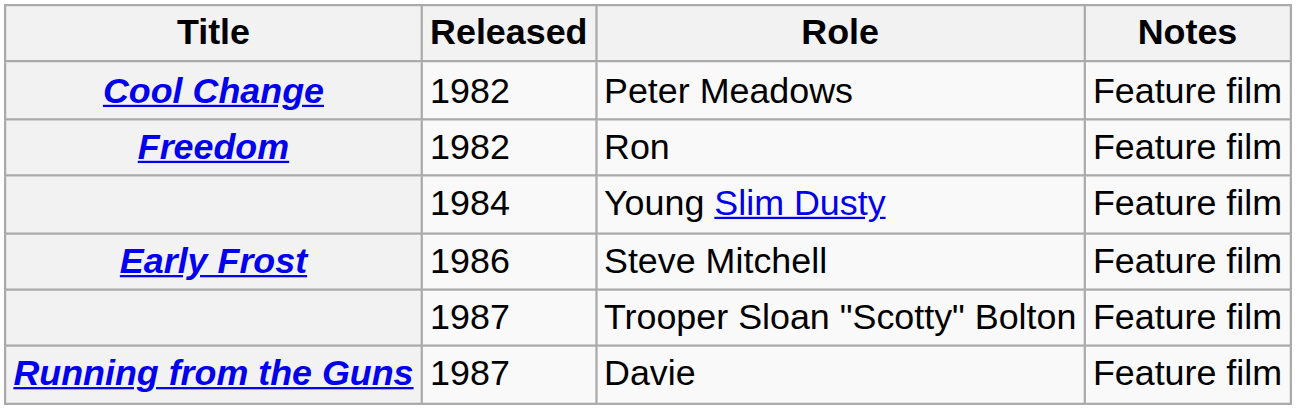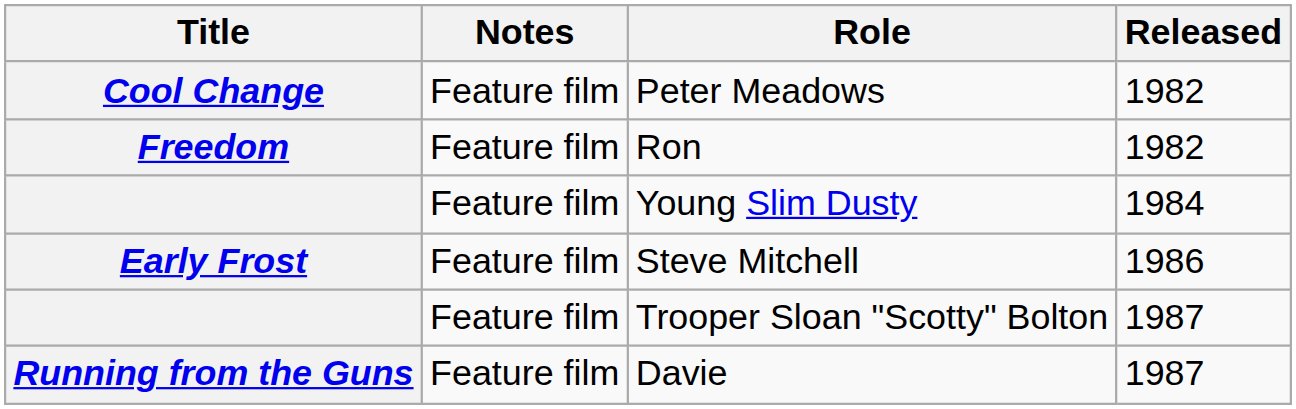columns swapped: Released <-> Notes
